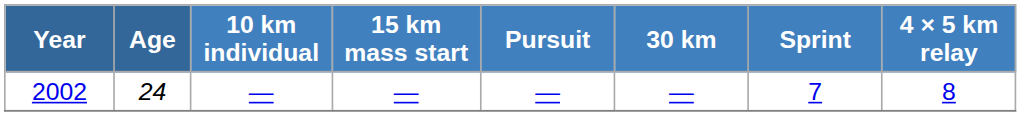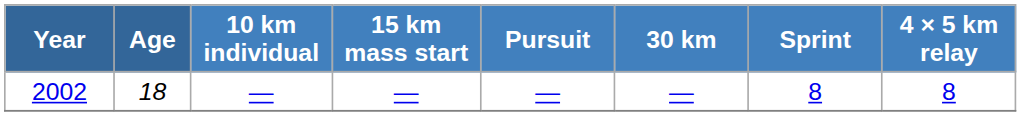2002 | Age: 24 -> 18
2002 | Sprint: 7 -> 8
